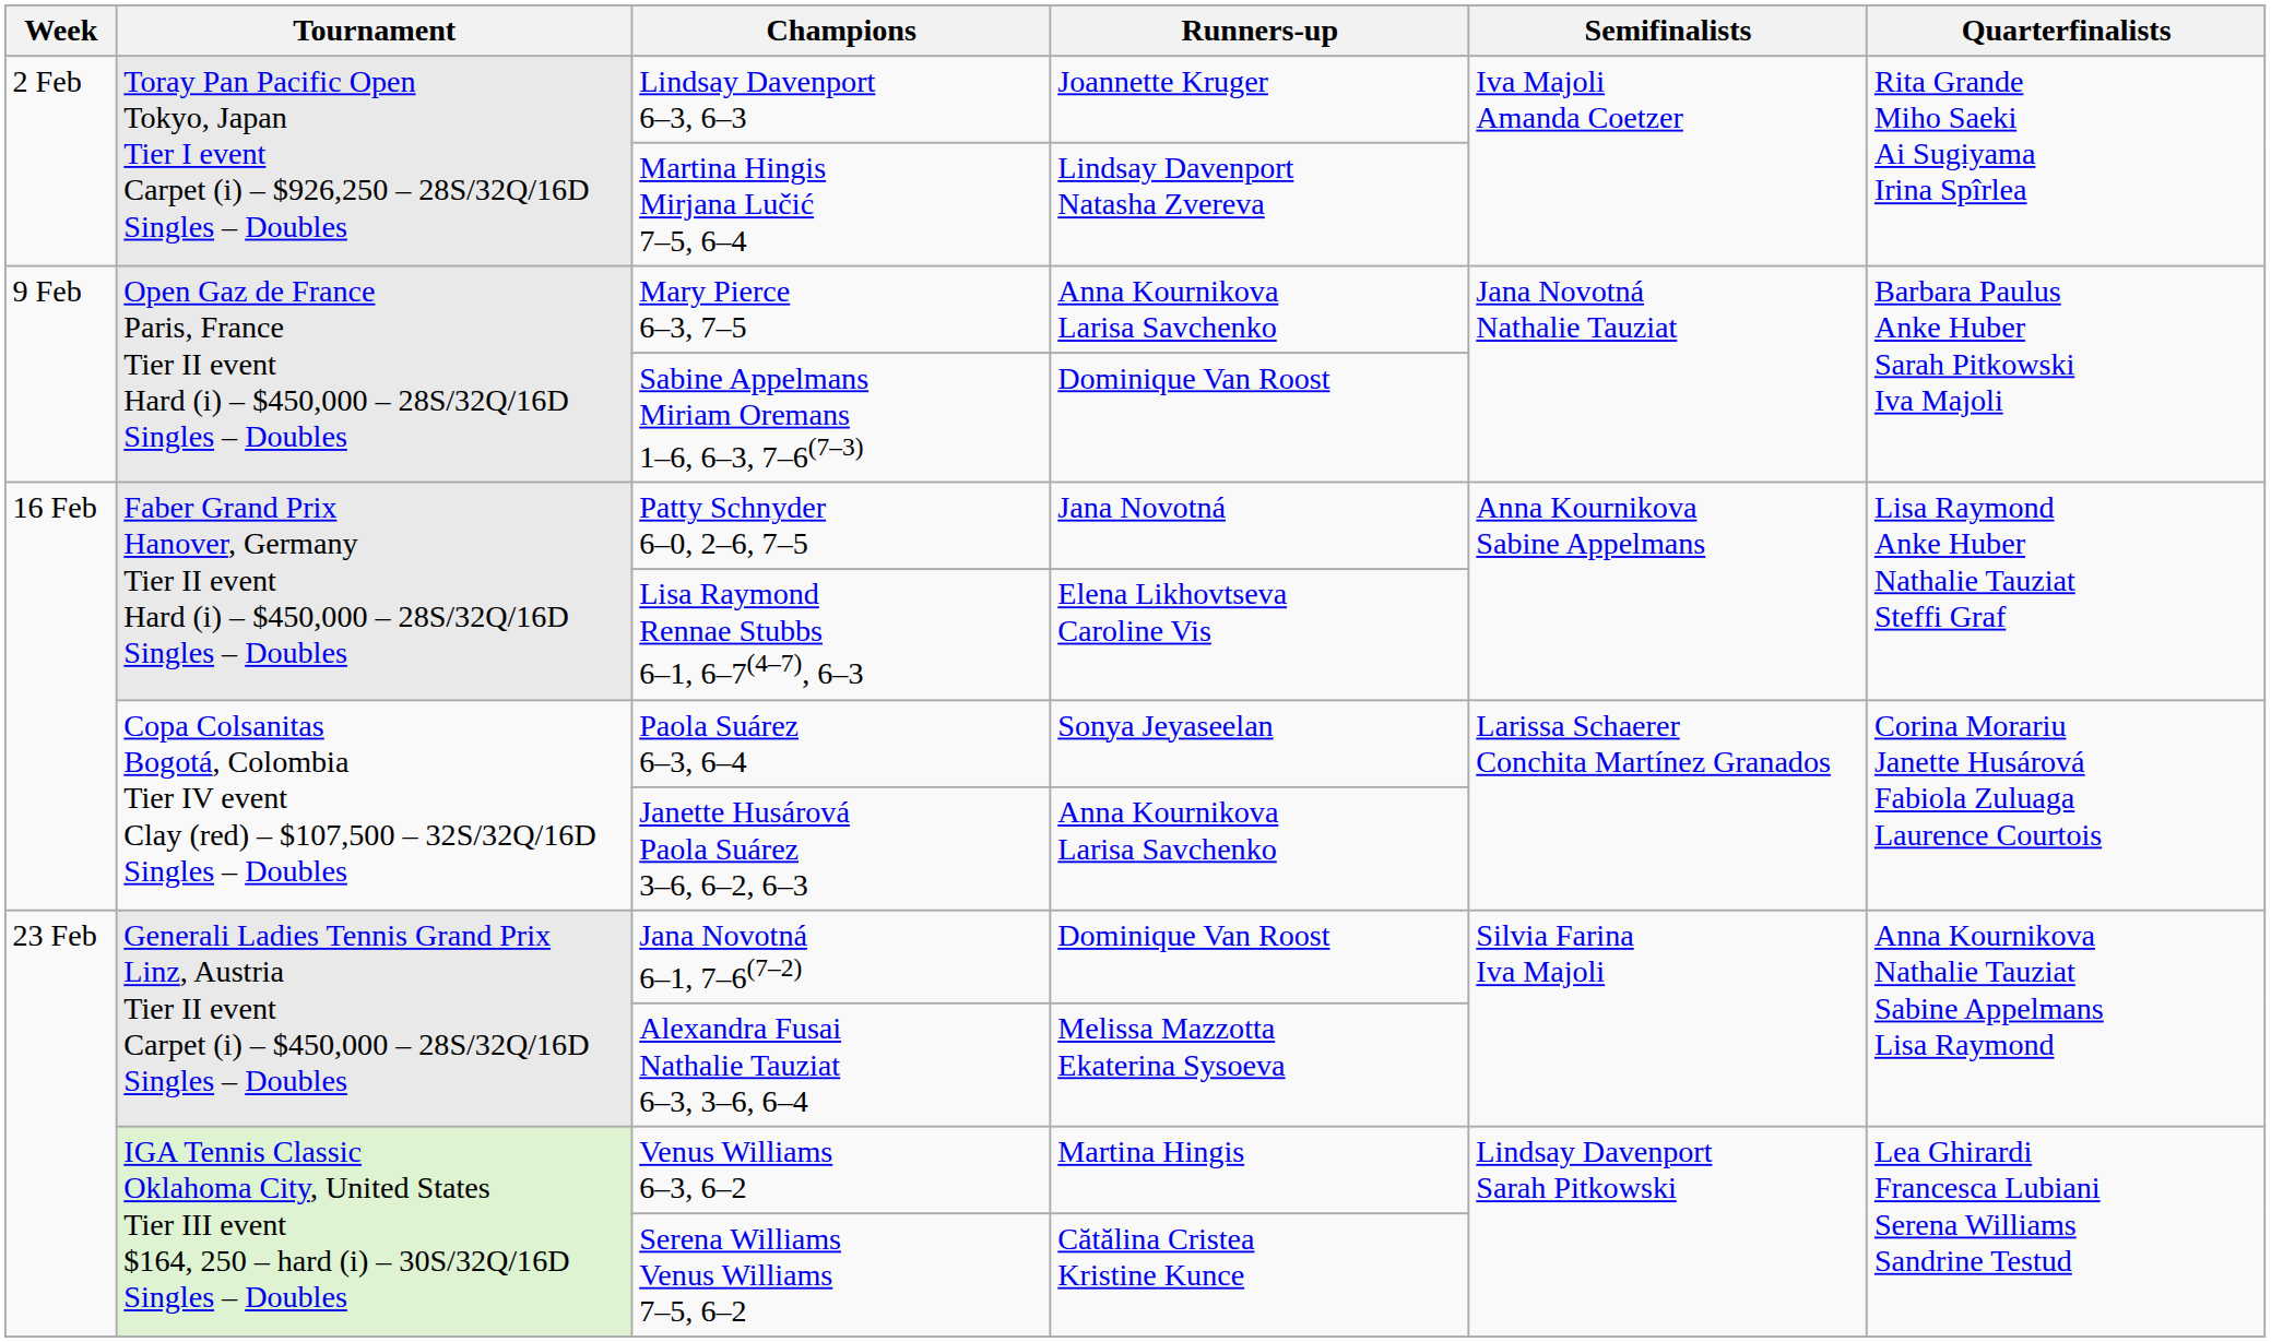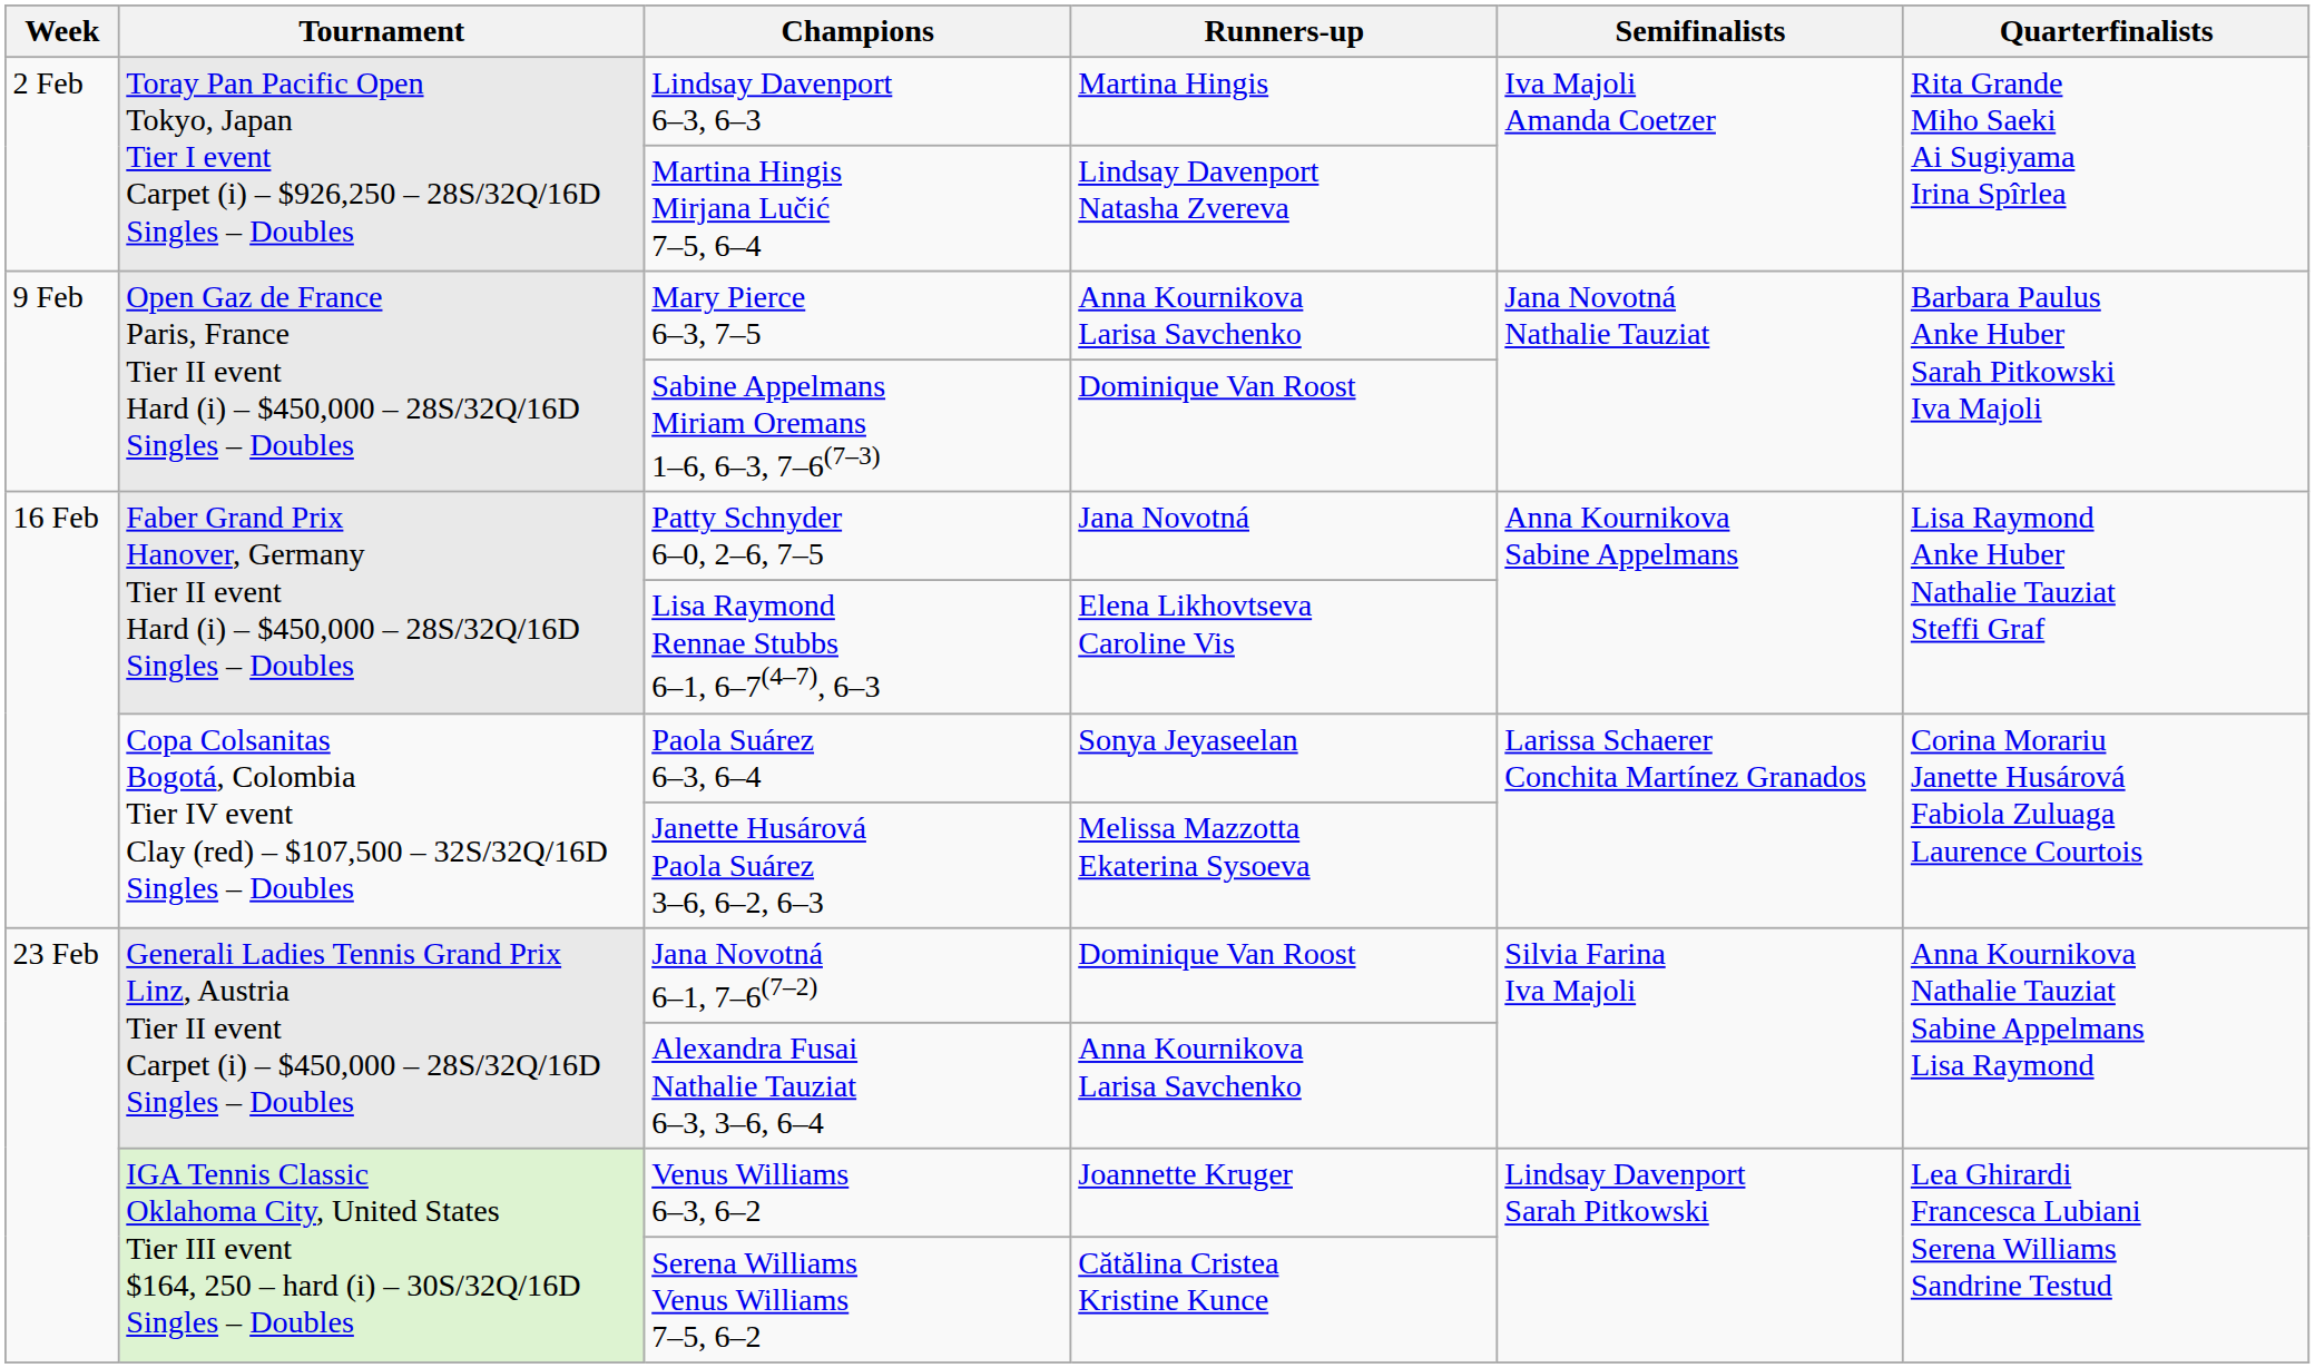Lindsay Davenport 6–3, 6–3 | Runners-up: Joannette Kruger -> Martina Hingis
Janette Husárová Paola Suárez 3–6, 6–2, 6–3 | Runners-up: Anna Kournikova Larisa Savchenko -> Melissa Mazzotta Ekaterina Sysoeva
Alexandra Fusai Nathalie Tauziat 6–3, 3–6, 6–4 | Runners-up: Melissa Mazzotta Ekaterina Sysoeva -> Anna Kournikova Larisa Savchenko
Venus Williams 6–3, 6–2 | Runners-up: Martina Hingis -> Joannette Kruger
